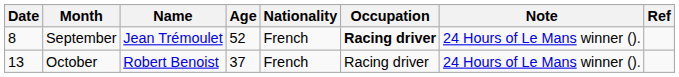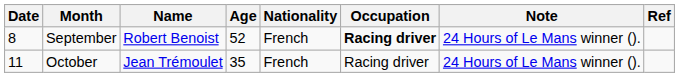September | Name: Jean Trémoulet -> Robert Benoist
October | Date: 13 -> 11
October | Name: Robert Benoist -> Jean Trémoulet
October | Age: 37 -> 35
